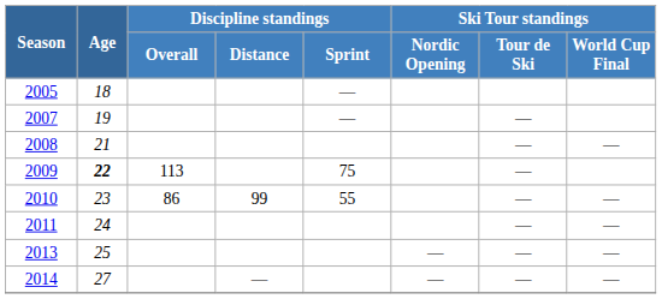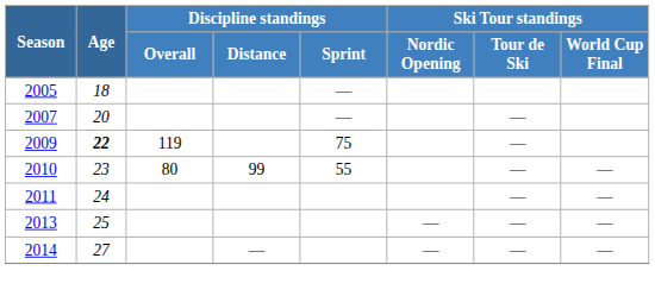2007 | Age: 19 -> 20
- row: 2008 | 21 | — | —
2009 | Discipline standings / Overall: 113 -> 119
2010 | Discipline standings / Overall: 86 -> 80
